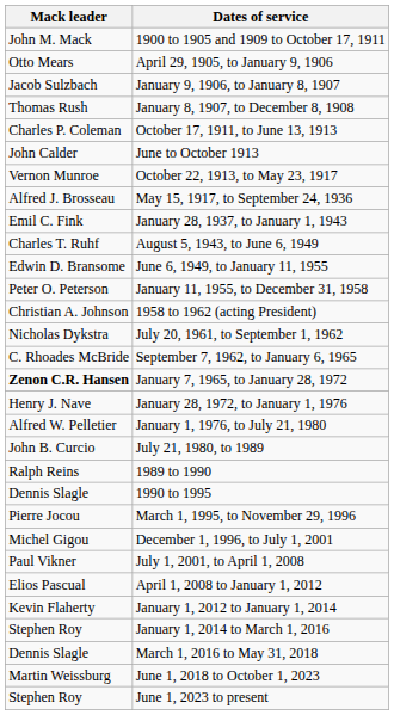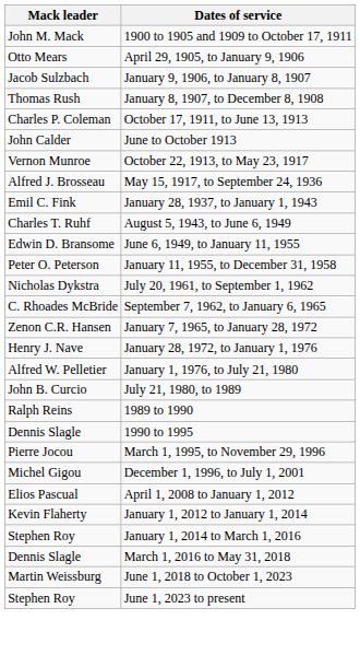- row: Christian A. Johnson | 1958 to 1962 (acting President)
January 7, 1965, to January 28, 1972 | Mack leader: bold -> normal
- row: Paul Vikner | July 1, 2001, to April 1, 2008
